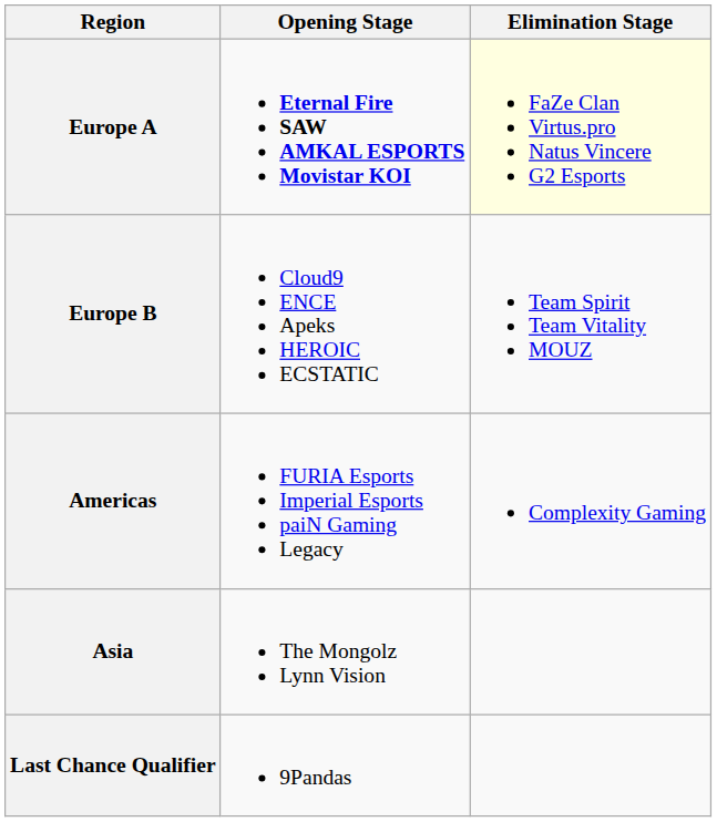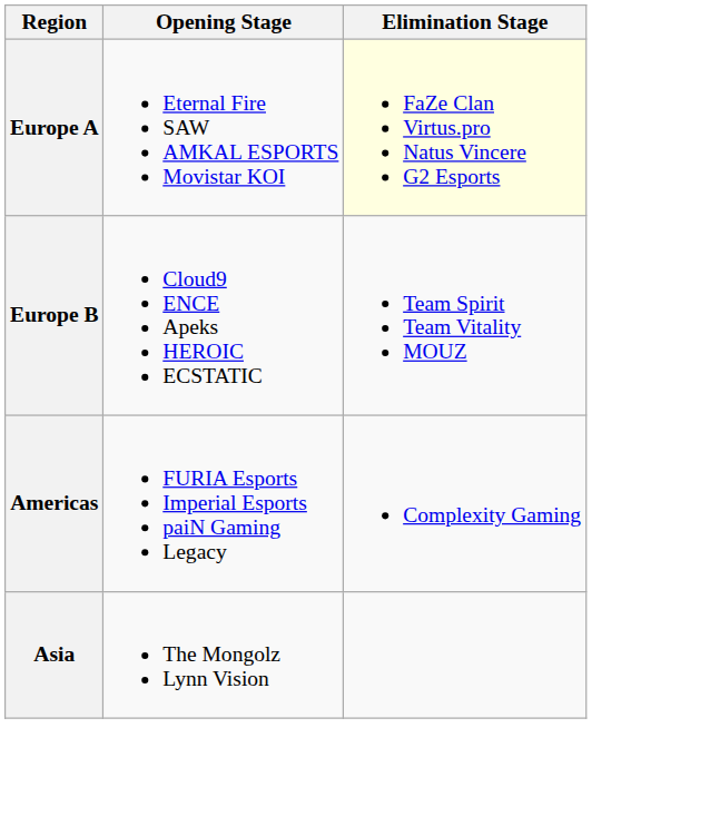Europe A | Opening Stage: bold -> normal
- row: Last Chance Qualifier | 9Pandas
